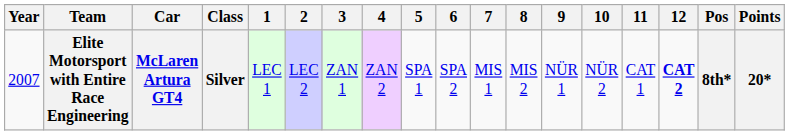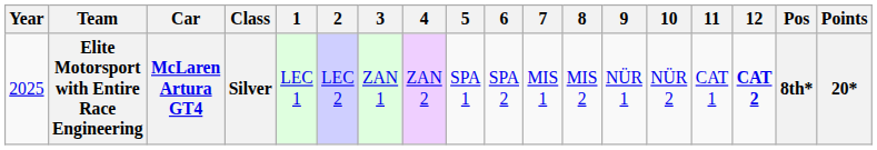Elite Motorsport with Entire Race Engineering | Year: 2007 -> 2025
